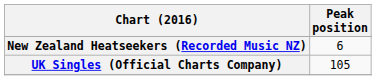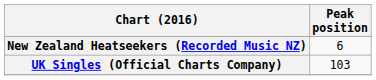UK Singles (Official Charts Company) | Peak position: 105 -> 103
